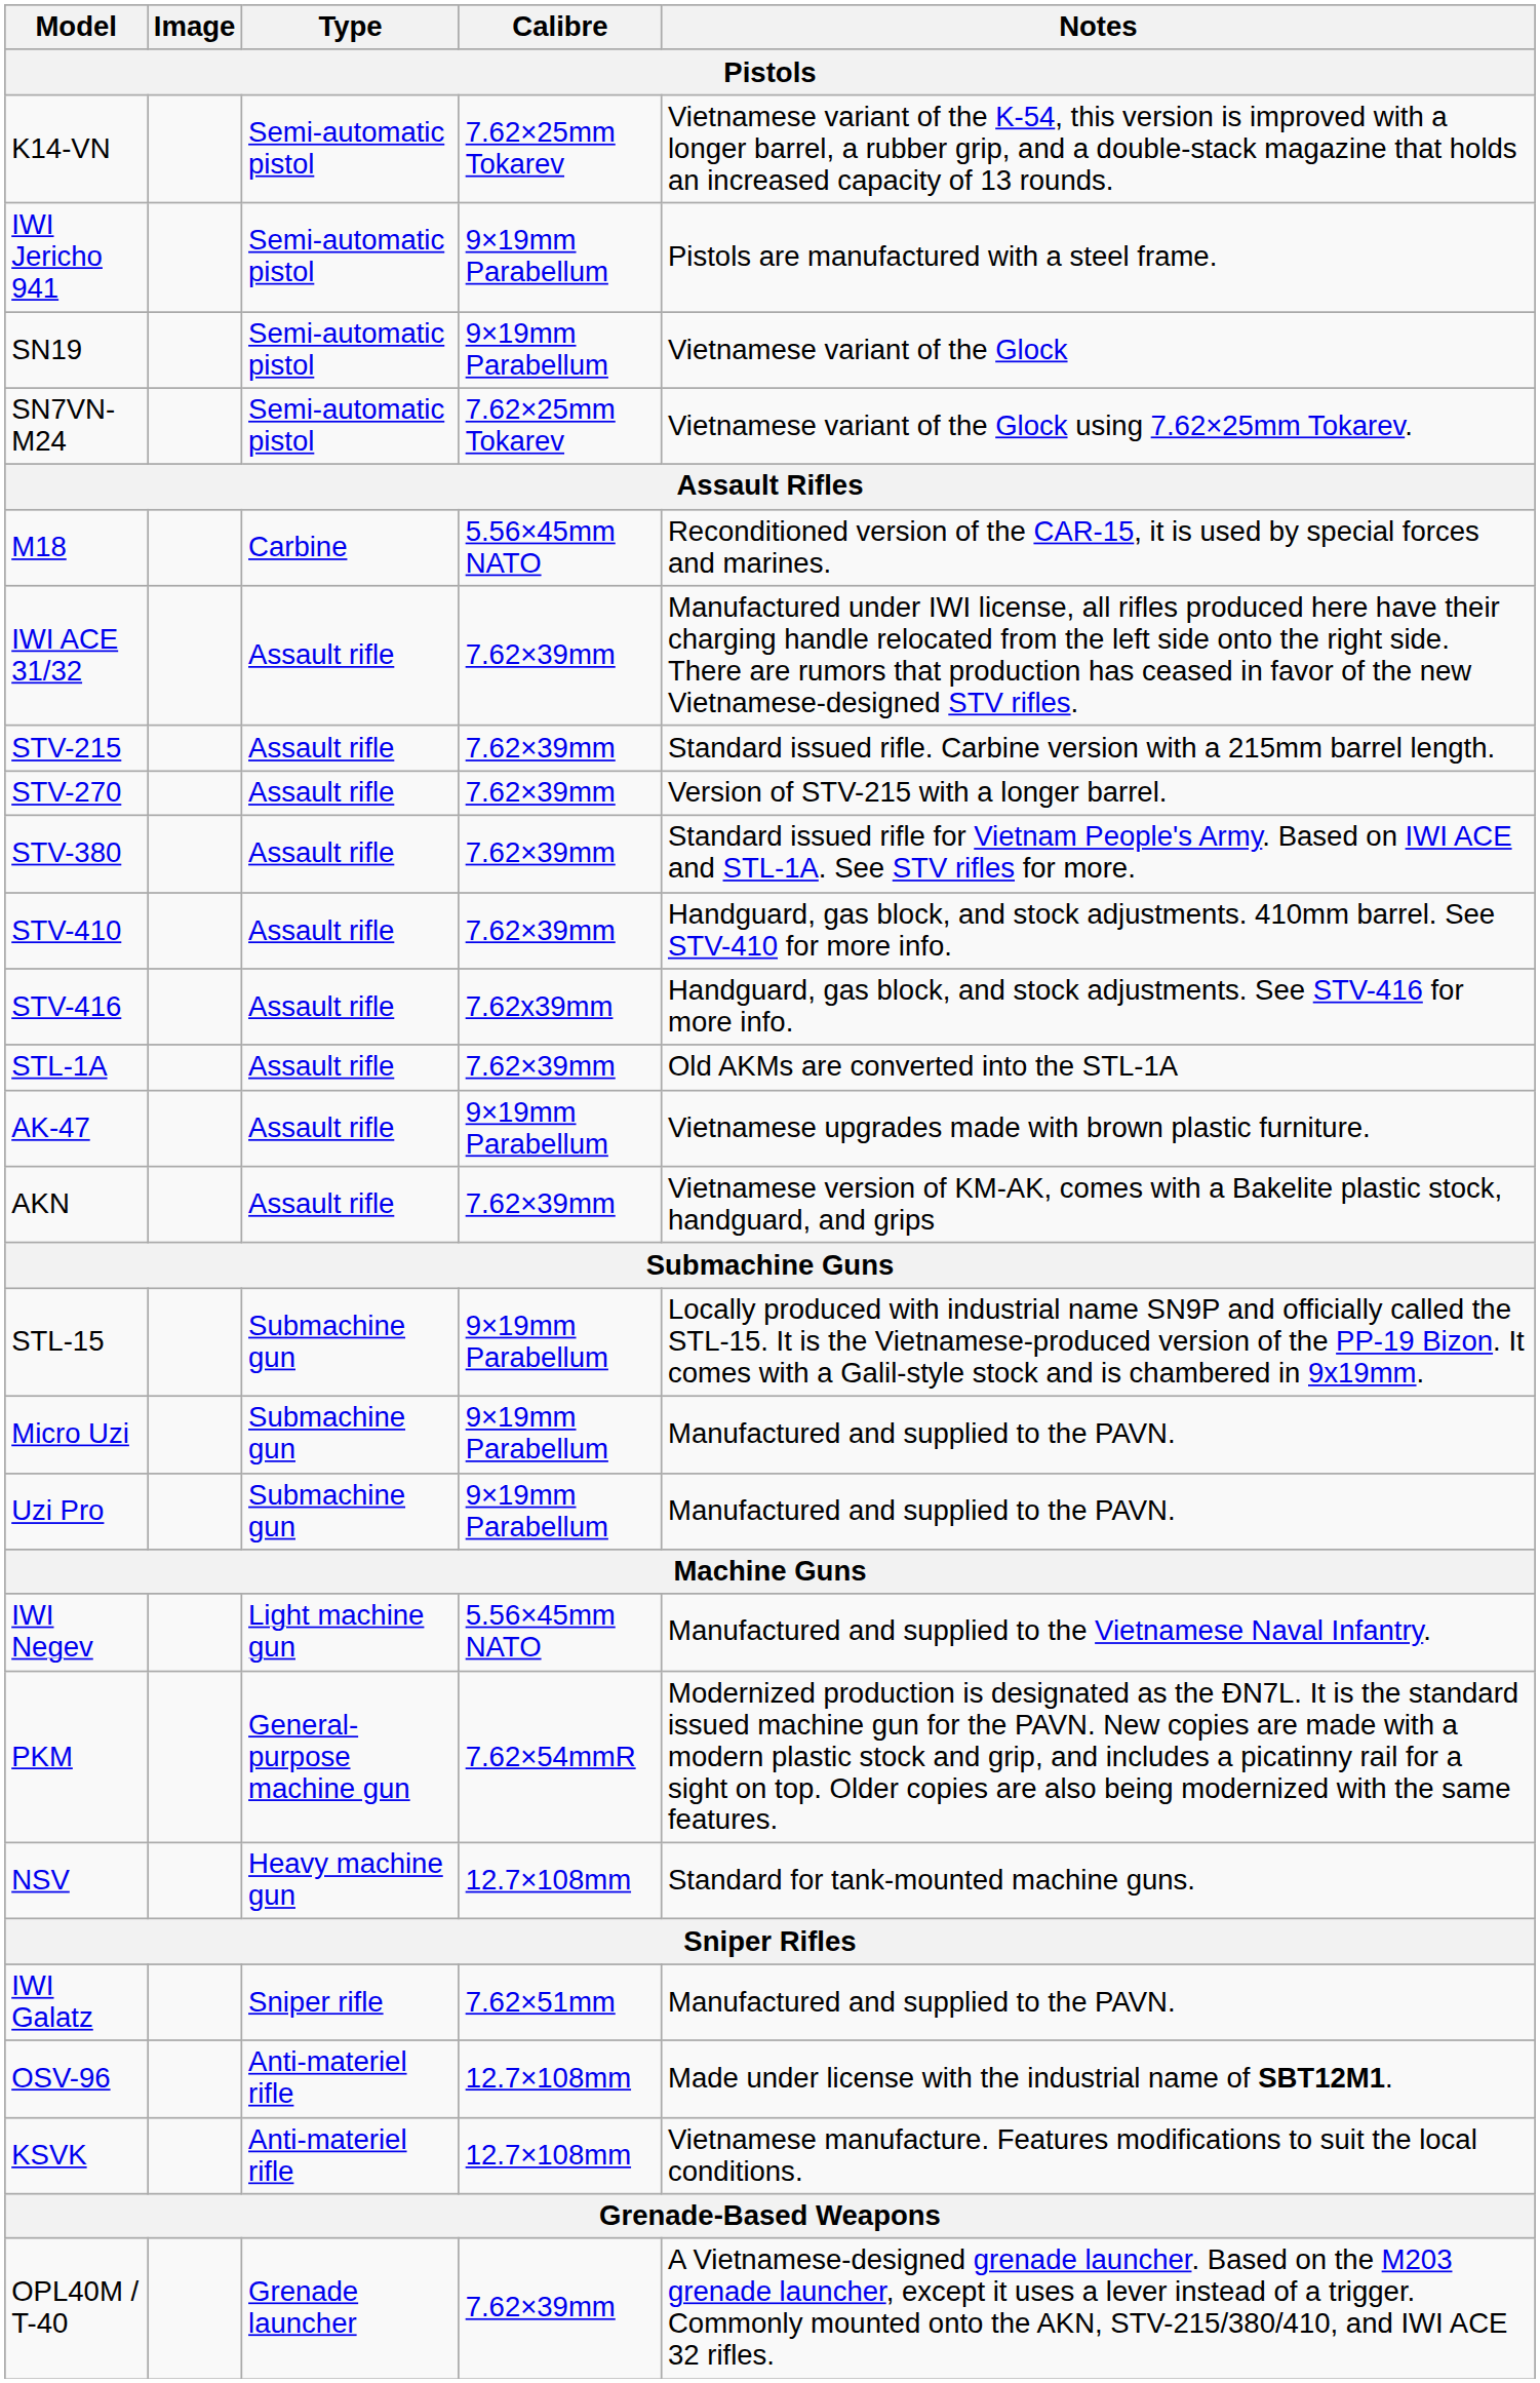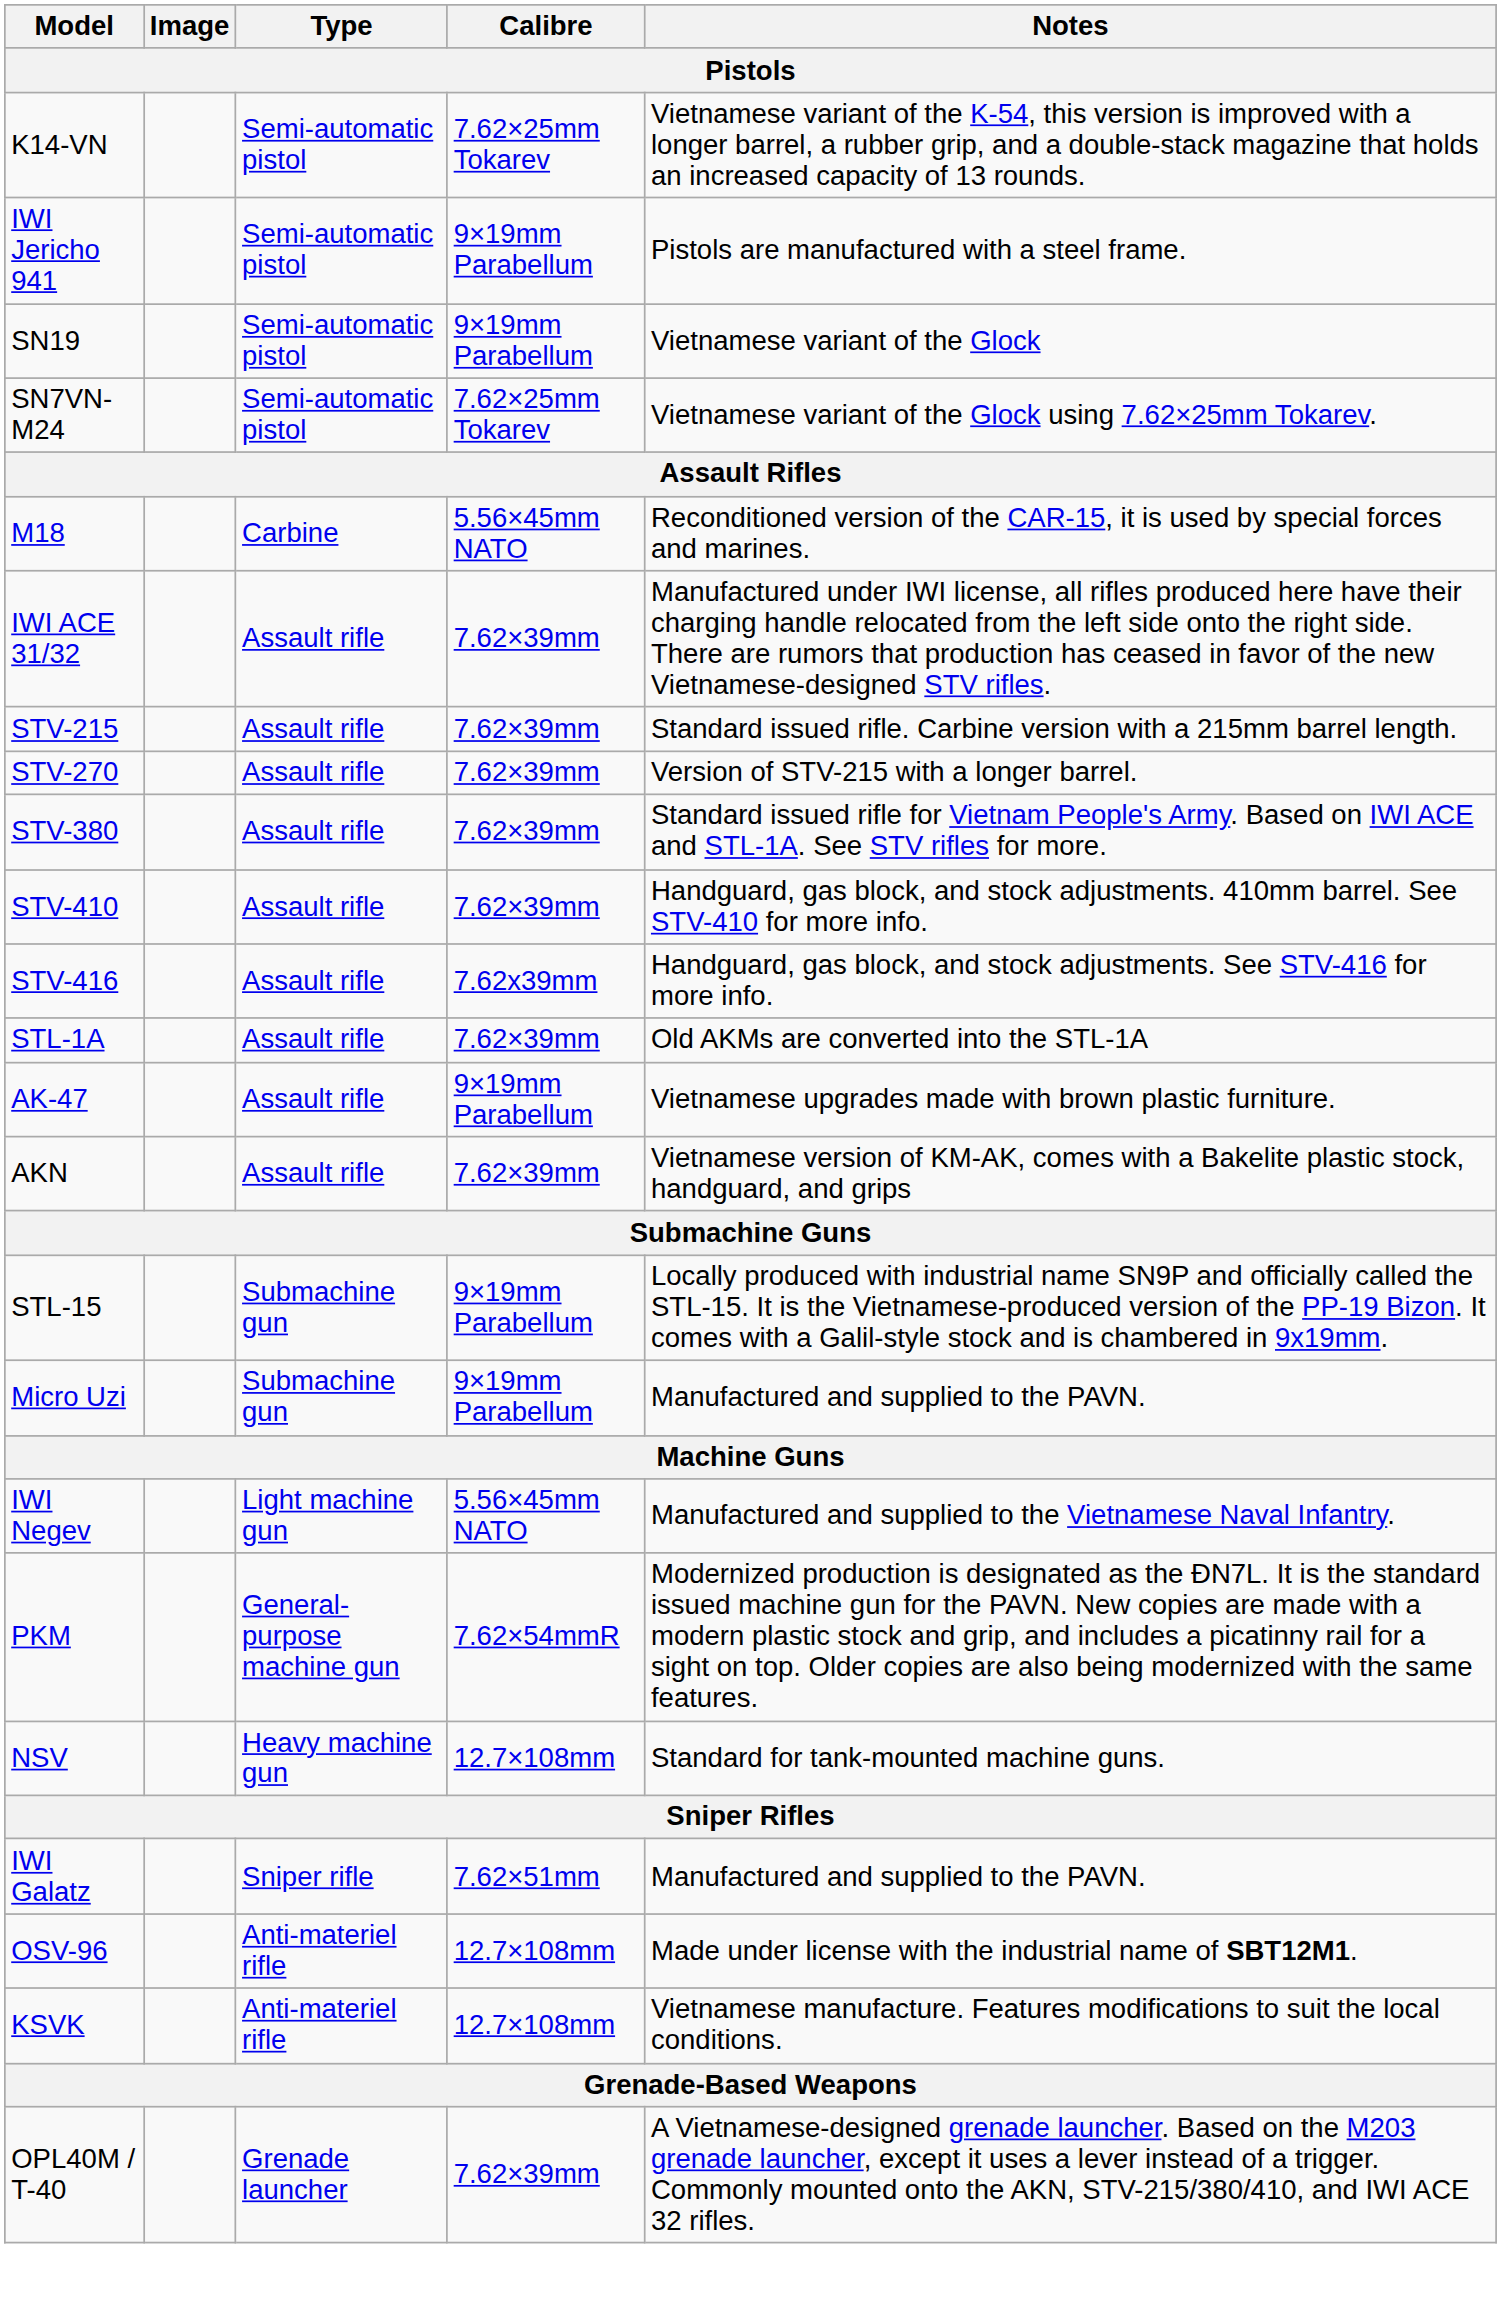- row: Uzi Pro | Submachine gun | 9×19mm Parabellum | Manufactured and supplied to the PAVN.
